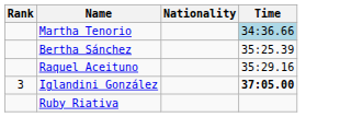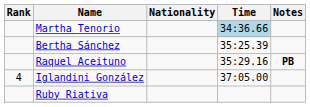+ column: Notes | PB
Iglandini González | Rank: 3 -> 4
Iglandini González | Time: bold -> normal
